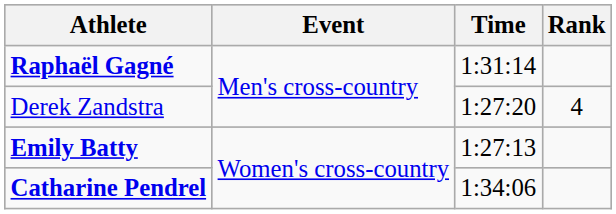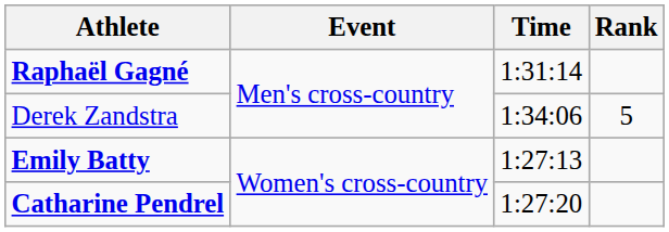Derek Zandstra | Time: 1:27:20 -> 1:34:06
Derek Zandstra | Rank: 4 -> 5
Catharine Pendrel | Time: 1:34:06 -> 1:27:20
